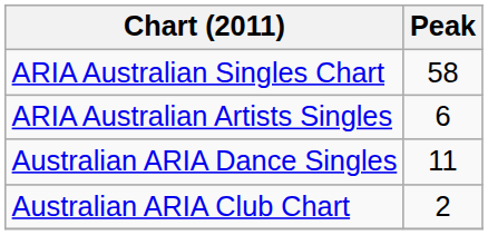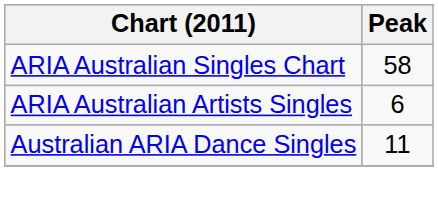- row: Australian ARIA Club Chart | 2
